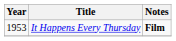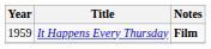It Happens Every Thursday | Year: 1953 -> 1959
